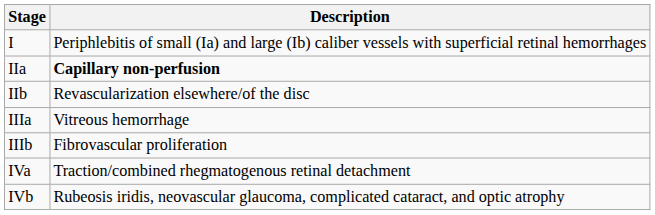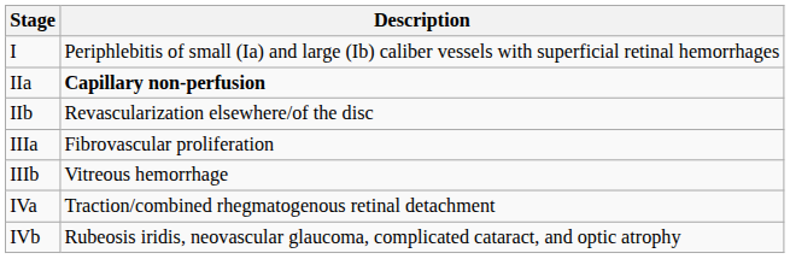IIIa | Description: Vitreous hemorrhage -> Fibrovascular proliferation
IIIb | Description: Fibrovascular proliferation -> Vitreous hemorrhage
